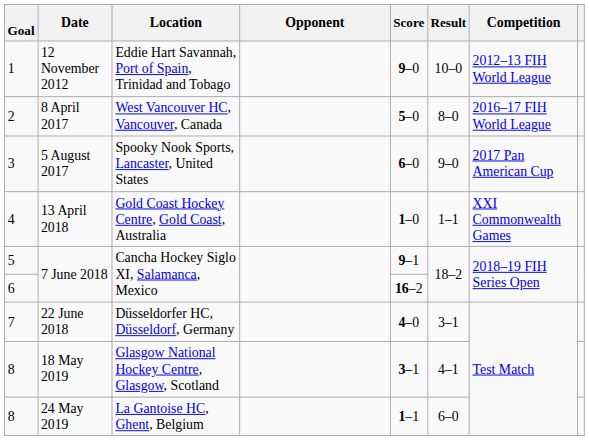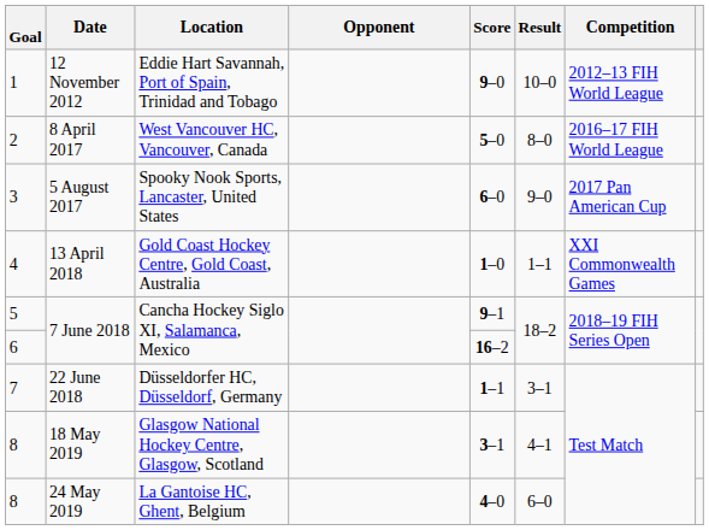7 | Score: 4–0 -> 1–1
8 / 24 May 2019 | Score: 1–1 -> 4–0
